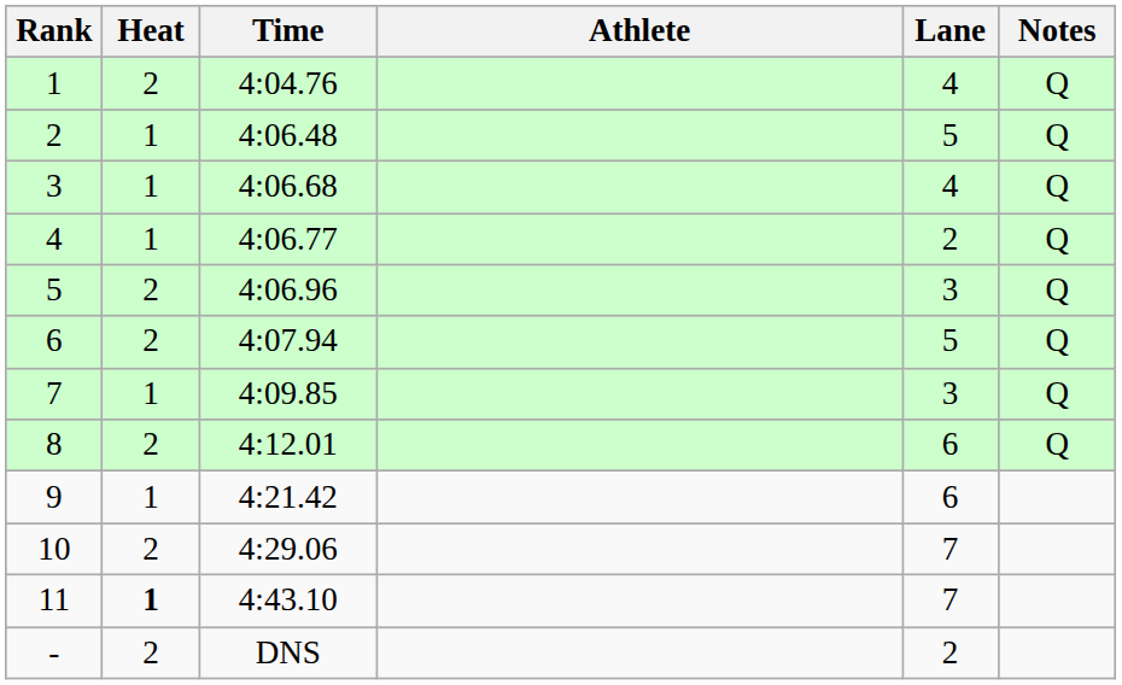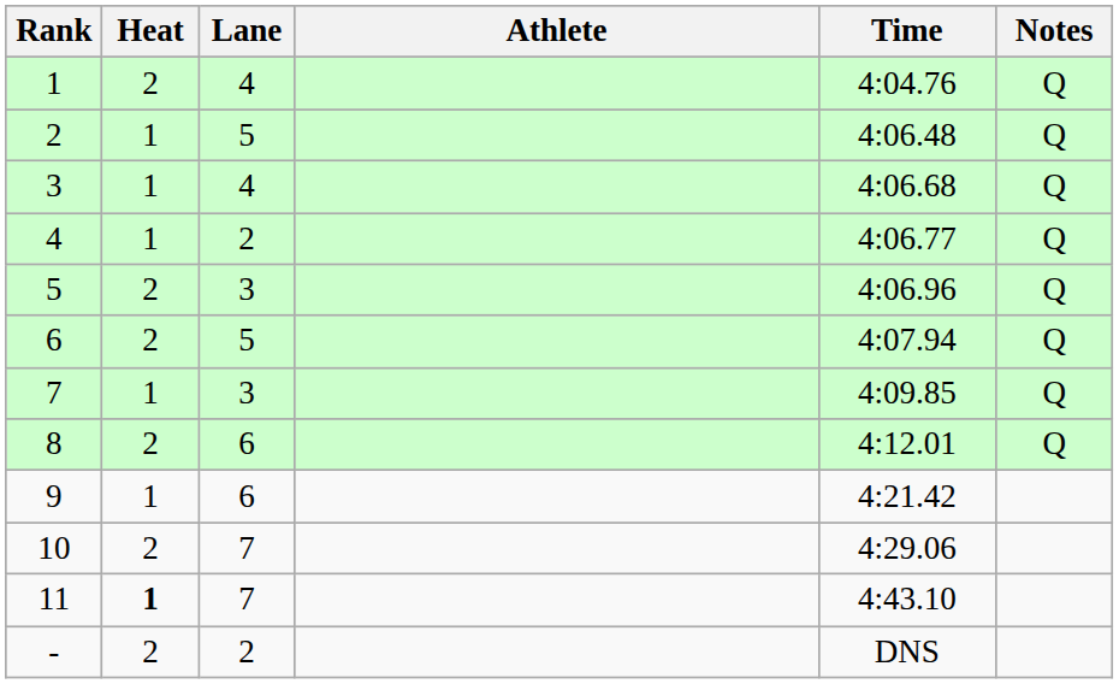columns swapped: Lane <-> Time
